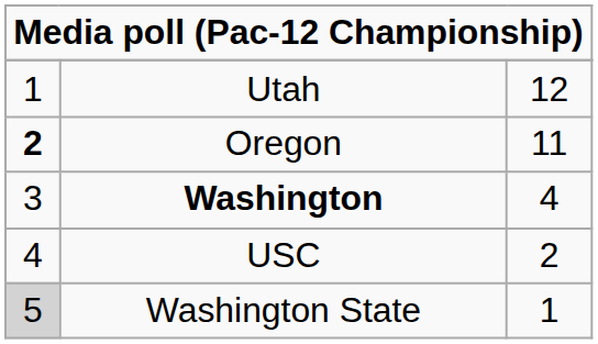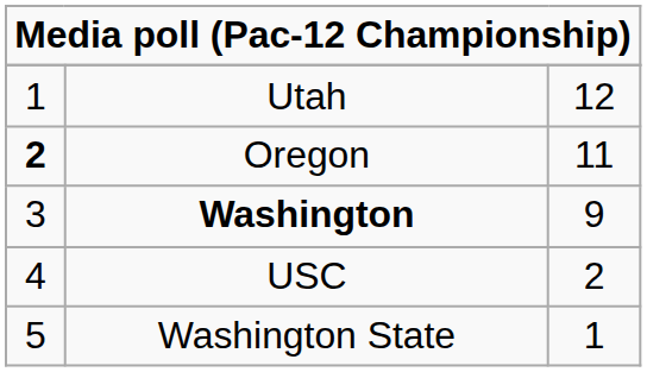Washington | column 3: 4 -> 9
Washington State | column 1: lightgrey background -> no background
